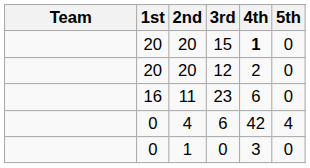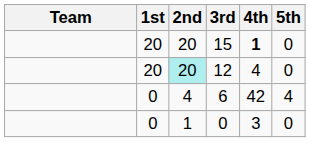12 | 2nd: no background -> paleturquoise background
12 | 4th: 2 -> 4
- row: 16 | 11 | 23 | 6 | 0
